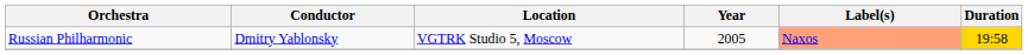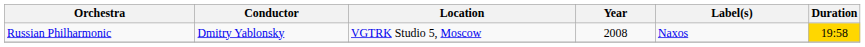Russian Philharmonic | Year: 2005 -> 2008
Russian Philharmonic | Label(s): lightsalmon background -> no background
